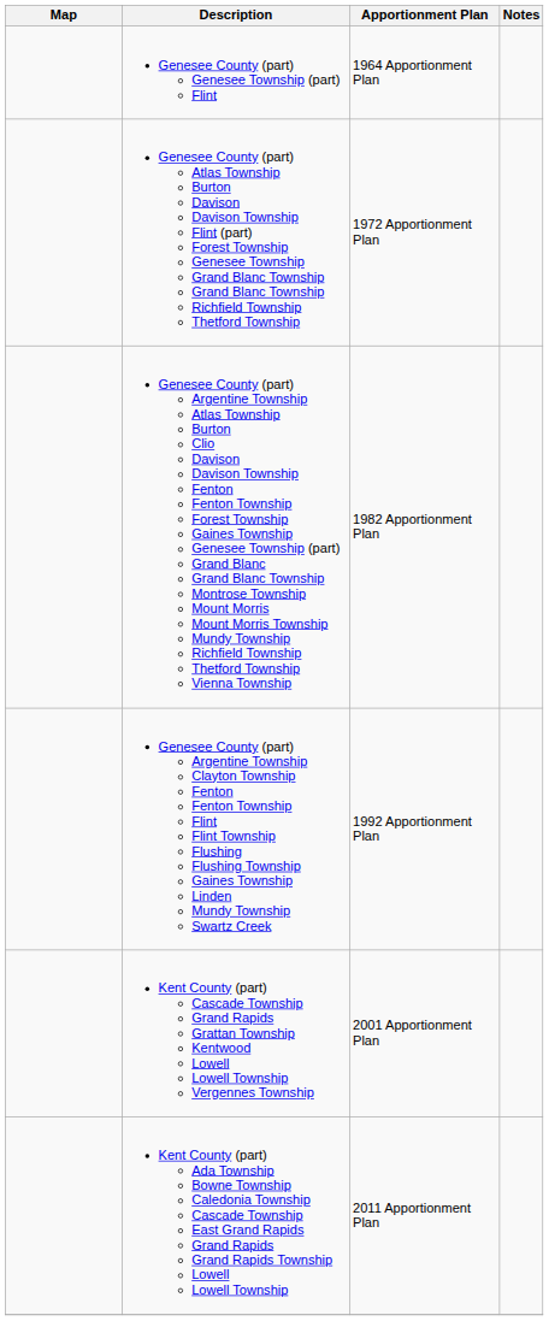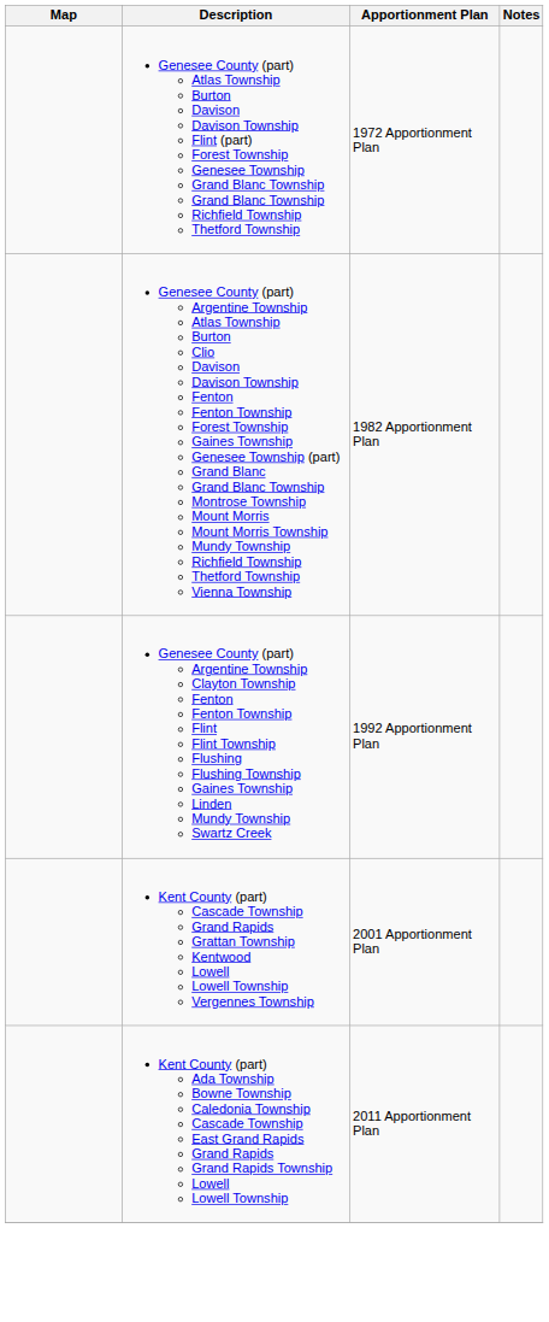- row: Genesee County (part) Genesee Township (part) Flint | 1964 Apportionment Plan
